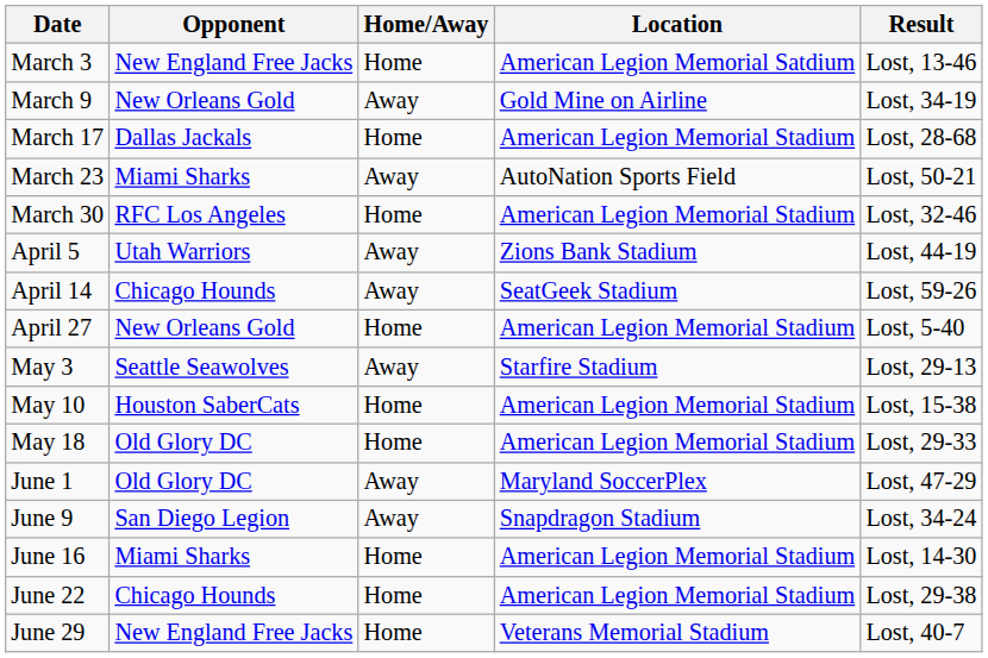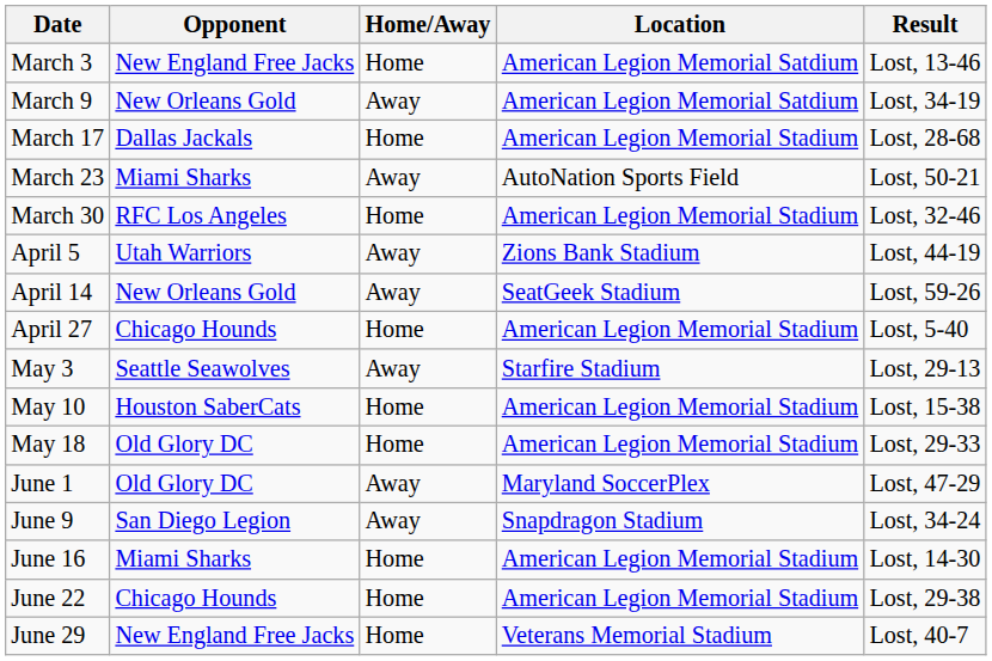March 9 | Location: Gold Mine on Airline -> American Legion Memorial Satdium
April 14 | Opponent: Chicago Hounds -> New Orleans Gold
April 27 | Opponent: New Orleans Gold -> Chicago Hounds
